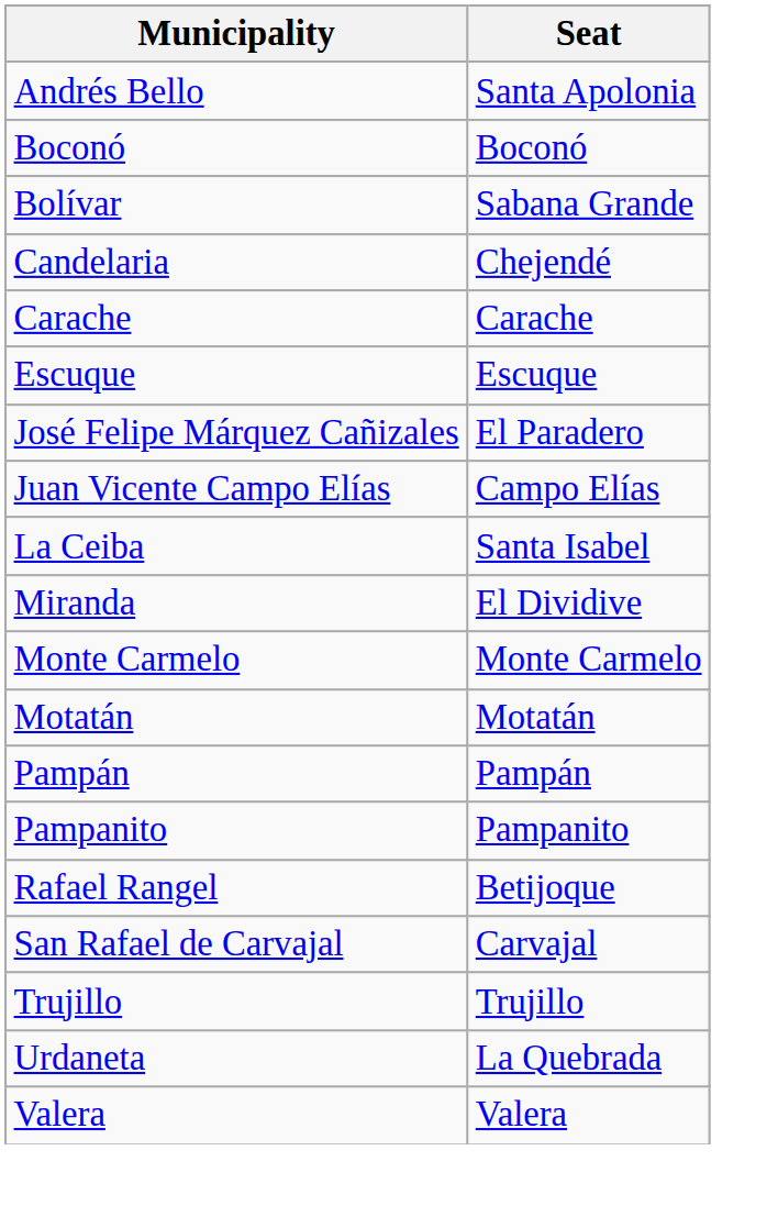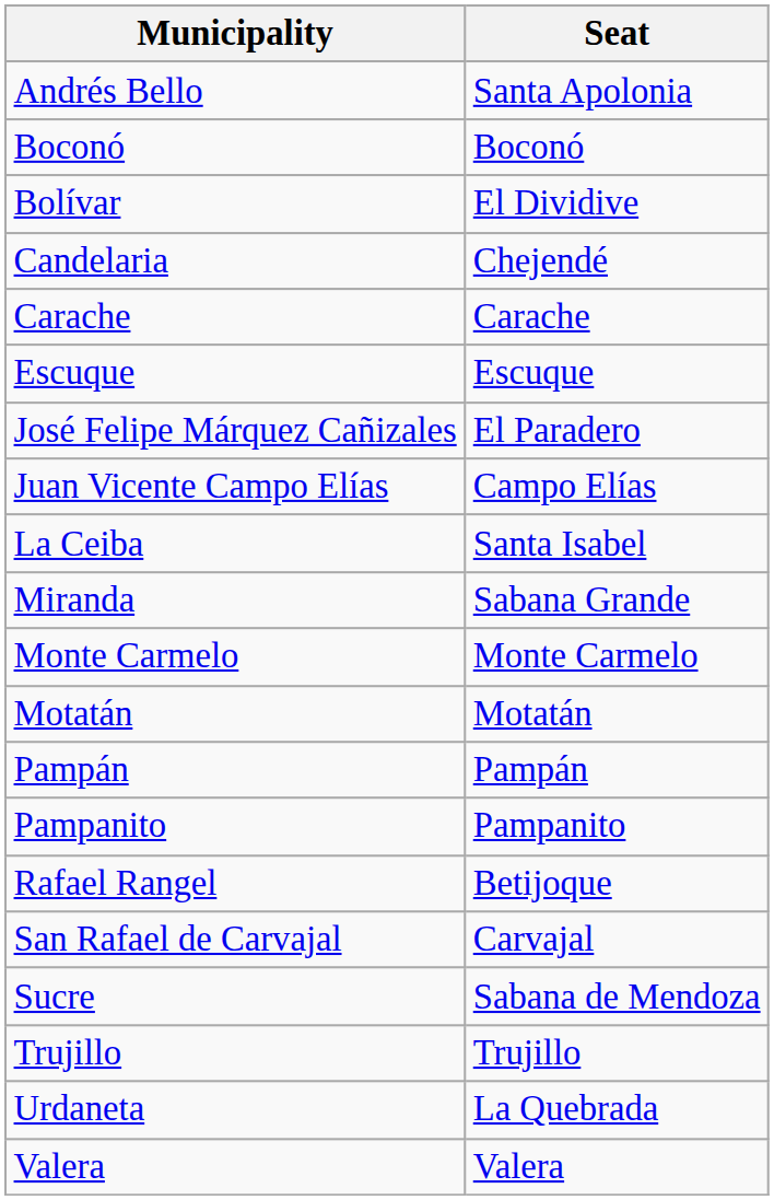Bolívar | Seat: Sabana Grande -> El Dividive
Miranda | Seat: El Dividive -> Sabana Grande
+ row: Sucre | Sabana de Mendoza
